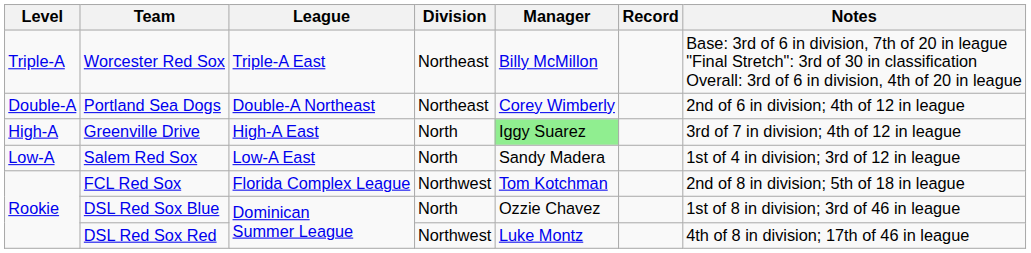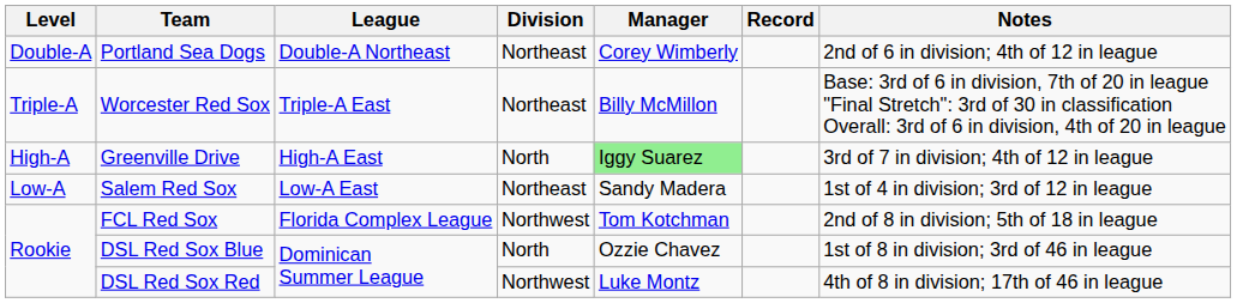rows swapped: Worcester Red Sox <-> Portland Sea Dogs
Salem Red Sox | Division: North -> Northeast
